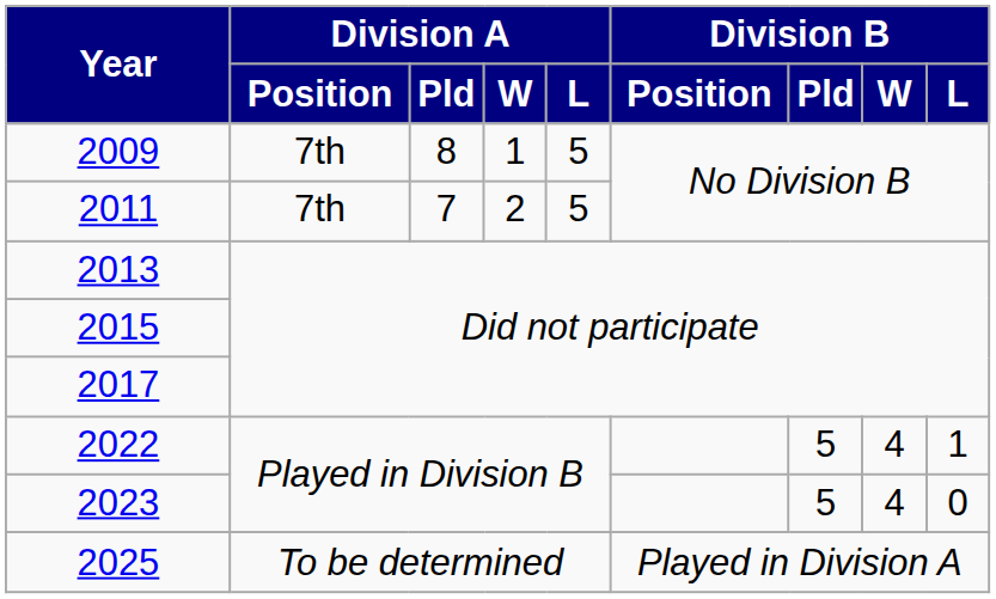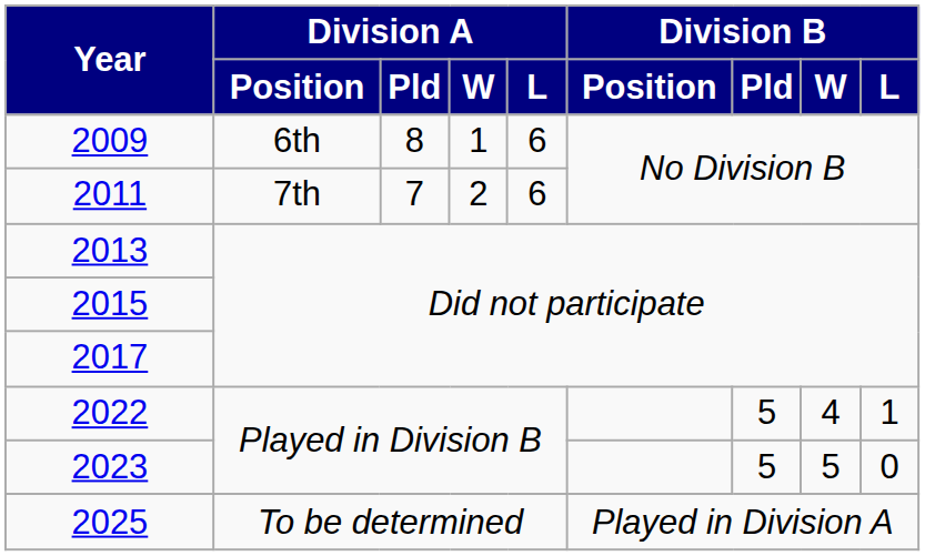2009 | Division A / Position: 7th -> 6th
2009 | Division A / L: 5 -> 6
2011 | Division A / L: 5 -> 6
2023 | Division B / W: 4 -> 5
